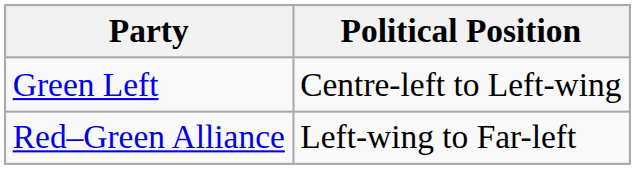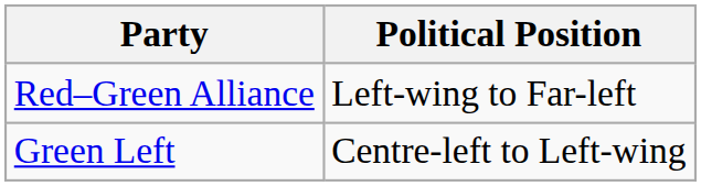rows swapped: Green Left <-> Red–Green Alliance
